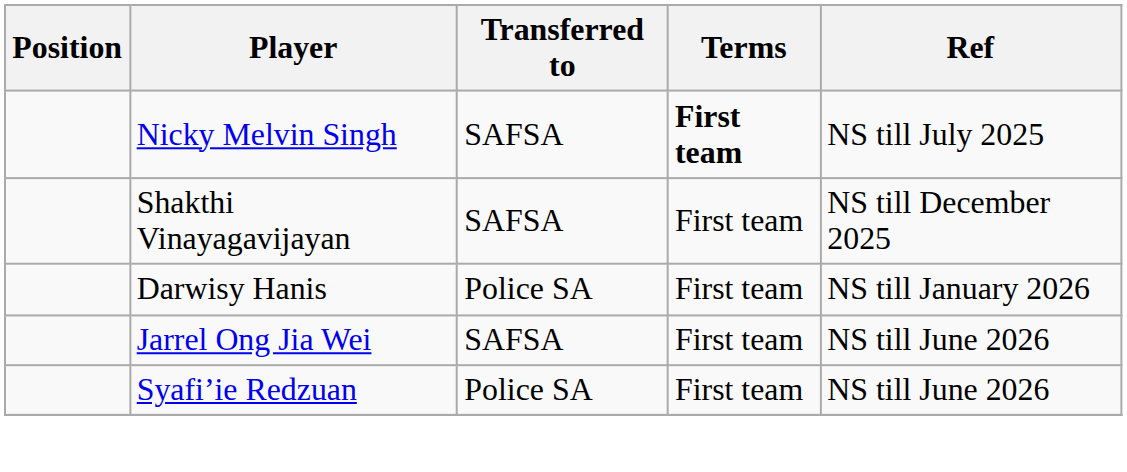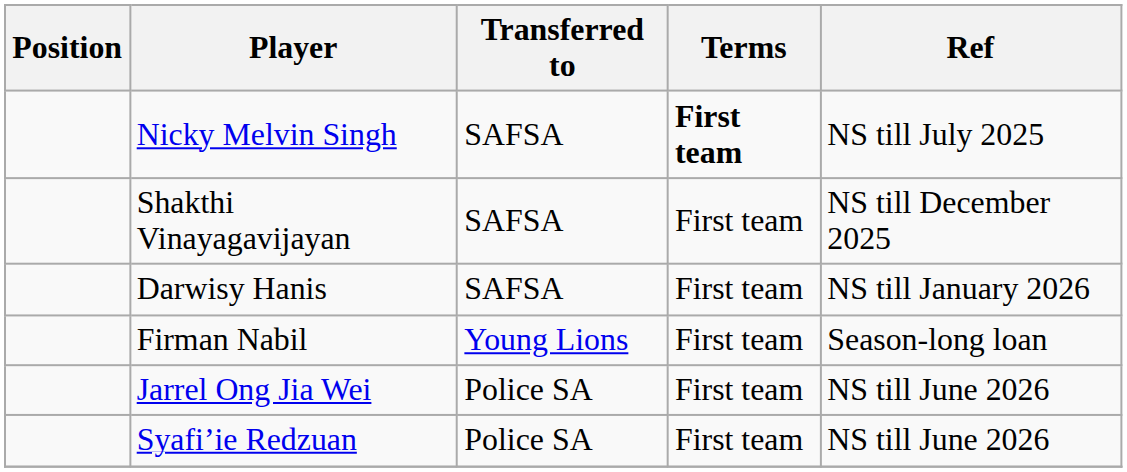Darwisy Hanis | Transferred to: Police SA -> SAFSA
+ row: Firman Nabil | Young Lions | First team | Season-long loan
Jarrel Ong Jia Wei | Transferred to: SAFSA -> Police SA
